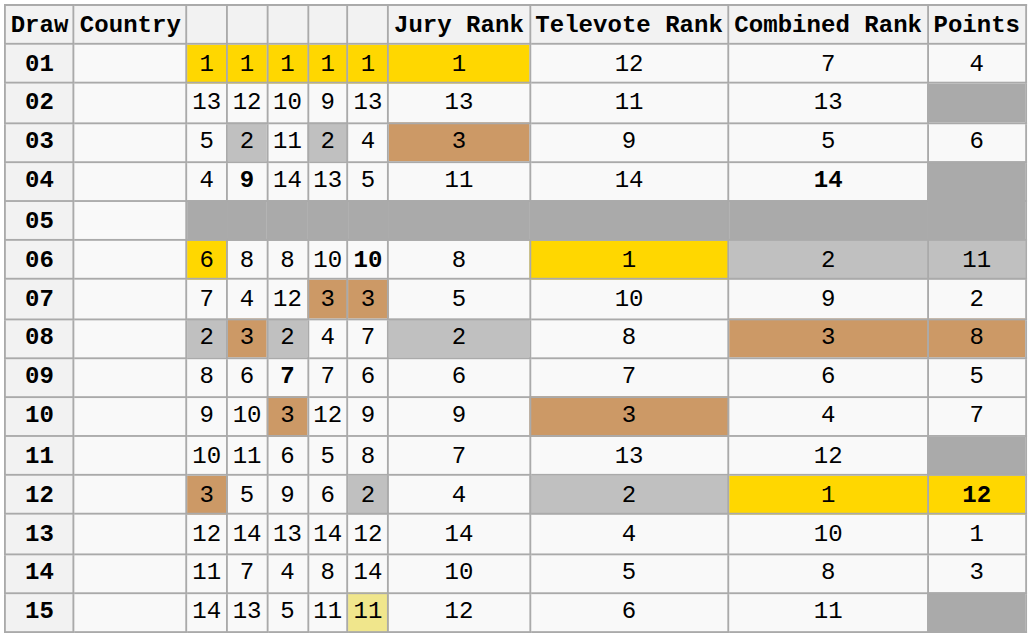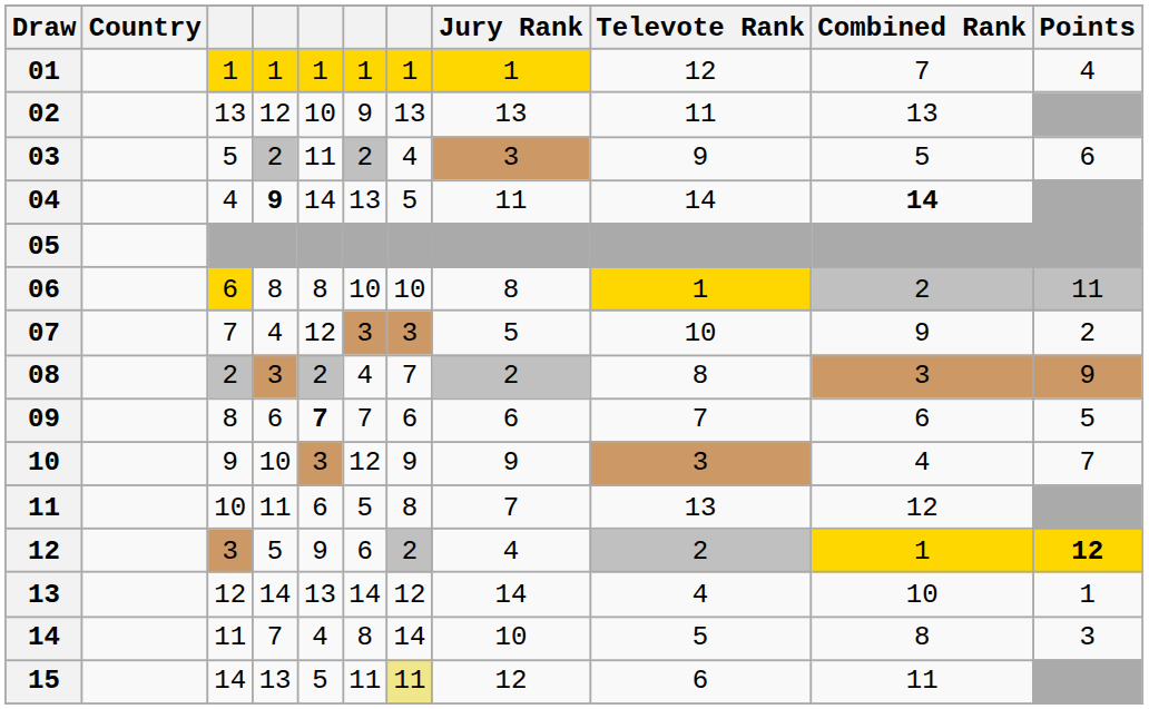06 | column 7: bold -> normal
08 | Points: 8 -> 9
